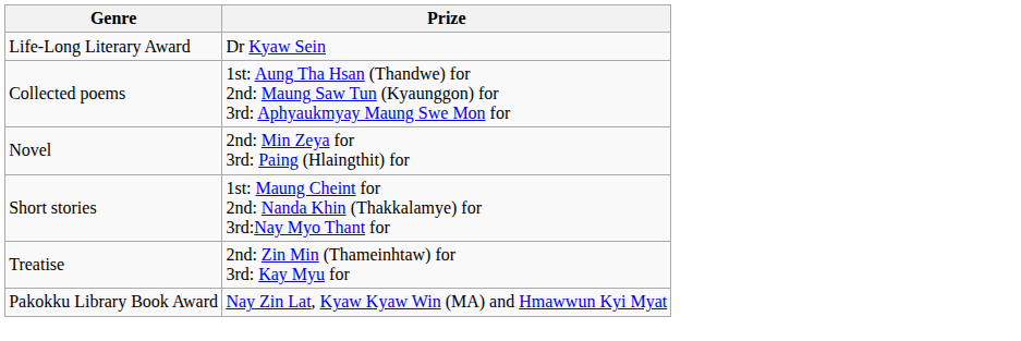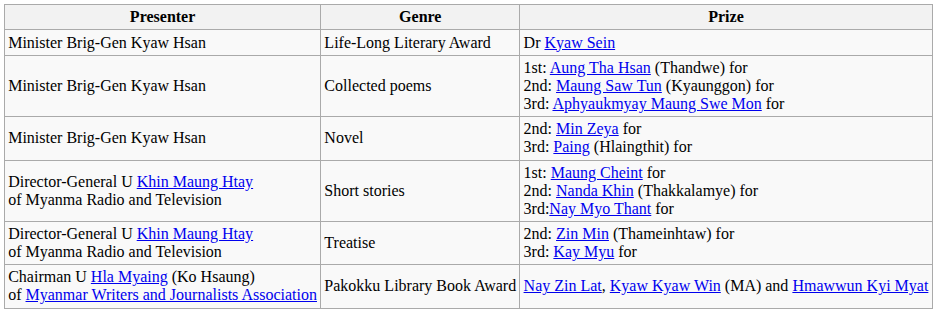+ column: Presenter | Minister Brig-Gen Kyaw Hsan | Minister Brig-Gen Kyaw Hsan | Minister Brig-Gen Kyaw Hsan | Director-General U Khin Maung Htay of Myanma Radio and Television | Director-General U Khin Maung Htay of Myanma Radio and Television | Chairman U Hla Myaing (Ko Hsaung) of Myanmar Writers and Journalists Association
